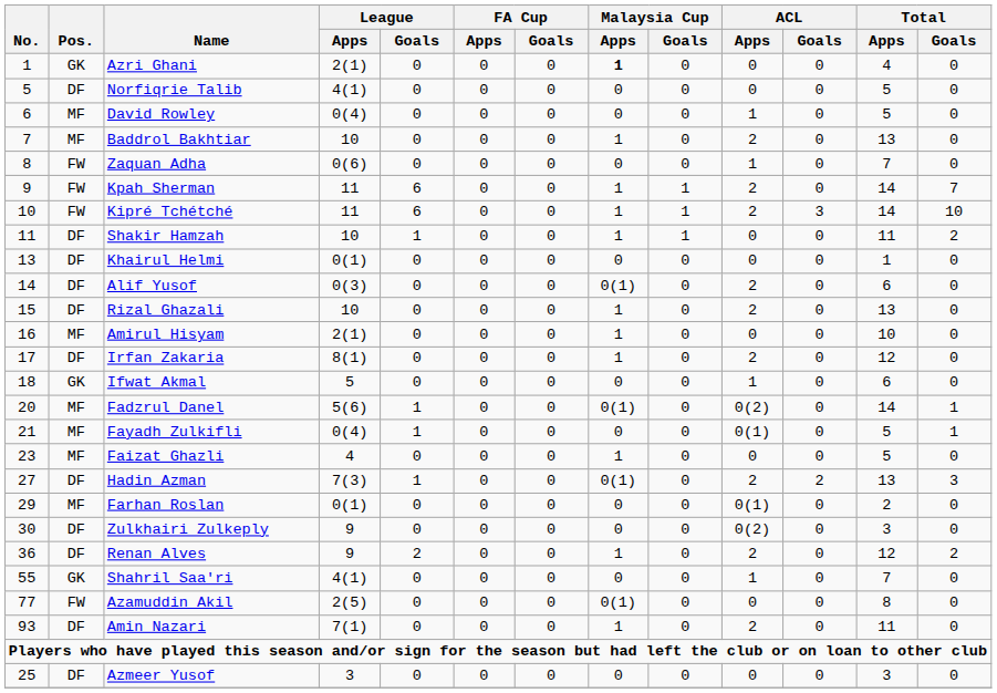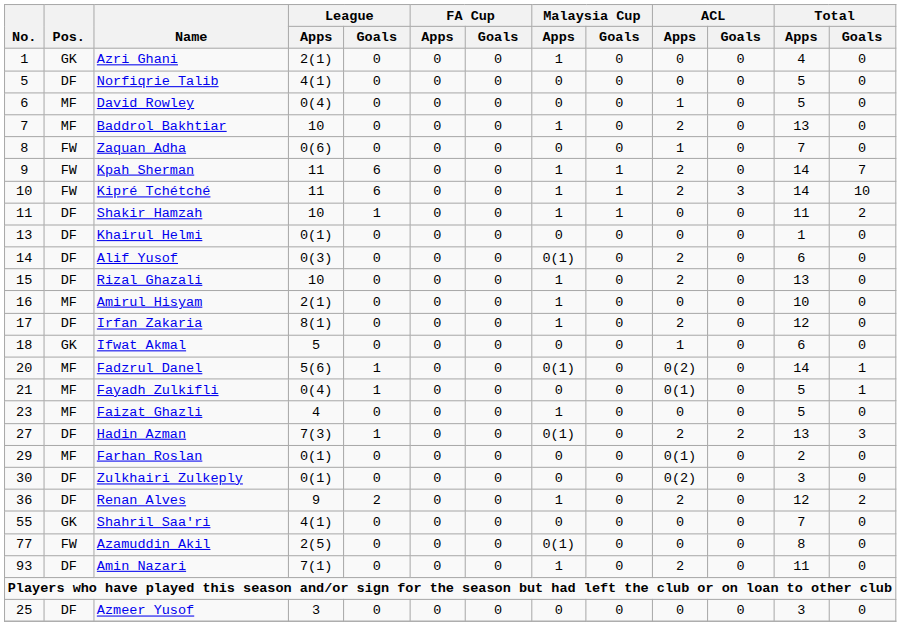Azri Ghani | Malaysia Cup / Apps: bold -> normal
Zulkhairi Zulkeply | League / Apps: 9 -> 0(1)
Shahril Saa'ri | ACL / Apps: 1 -> 0
